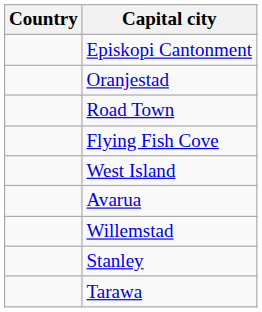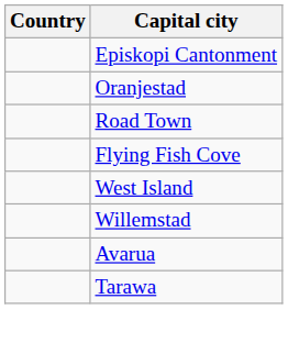rows swapped: Avarua <-> Willemstad
- row: Stanley
